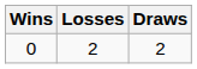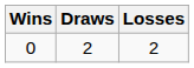columns swapped: Draws <-> Losses
